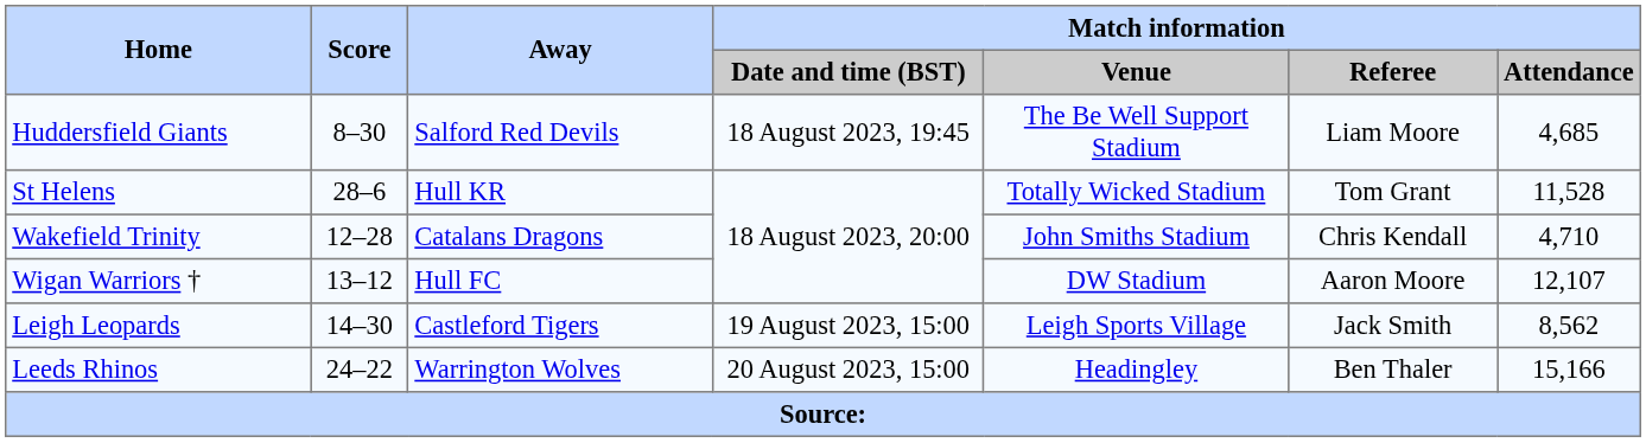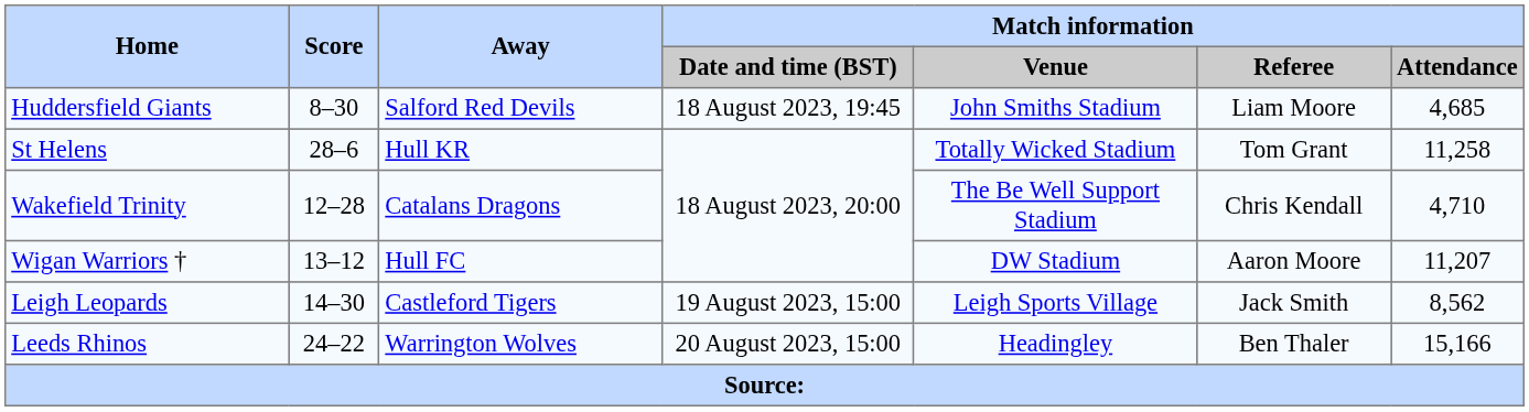Huddersfield Giants | Match information / Venue: The Be Well Support Stadium -> John Smiths Stadium
St Helens | Match information / Attendance: 11,528 -> 11,258
Wakefield Trinity | Match information / Venue: John Smiths Stadium -> The Be Well Support Stadium
Wigan Warriors † | Match information / Attendance: 12,107 -> 11,207
